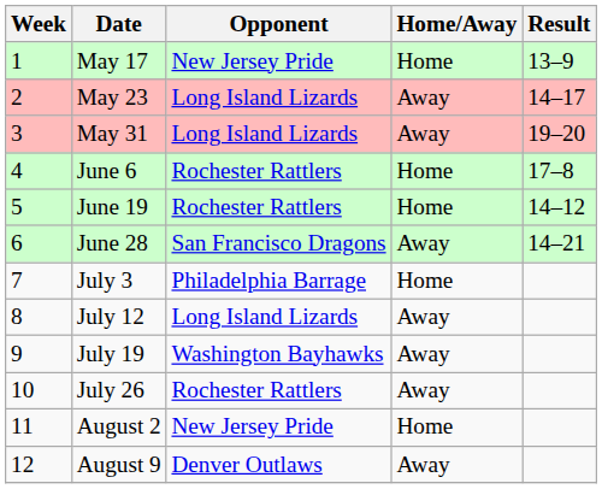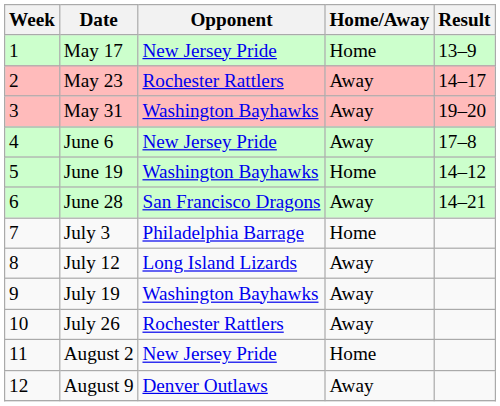May 23 | Opponent: Long Island Lizards -> Rochester Rattlers
May 31 | Opponent: Long Island Lizards -> Washington Bayhawks
June 6 | Opponent: Rochester Rattlers -> New Jersey Pride
June 6 | Home/Away: Home -> Away
June 19 | Opponent: Rochester Rattlers -> Washington Bayhawks
